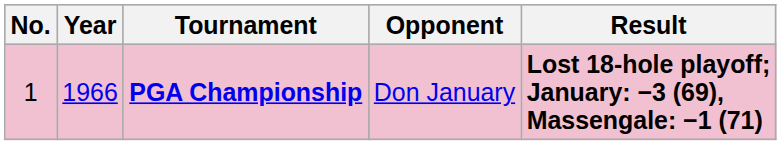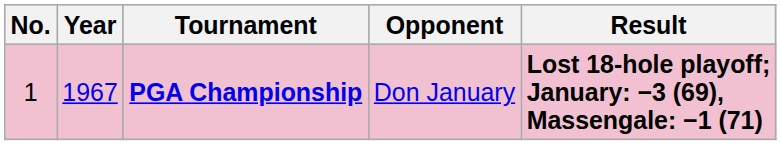PGA Championship | Year: 1966 -> 1967
